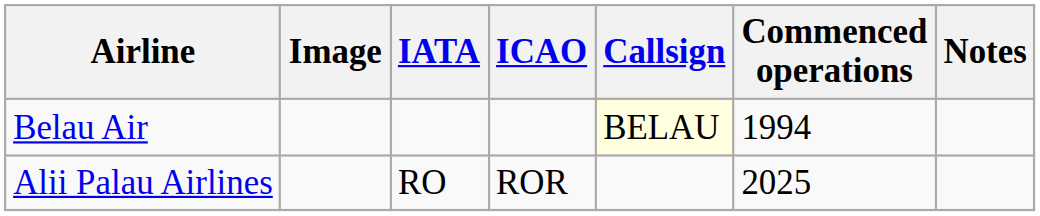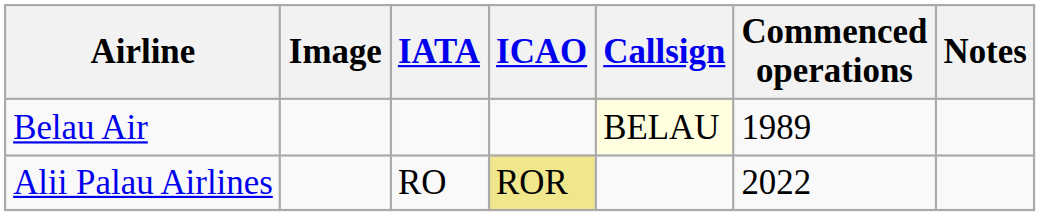Belau Air | Commenced operations: 1994 -> 1989
Alii Palau Airlines | ICAO: no background -> khaki background
Alii Palau Airlines | Commenced operations: 2025 -> 2022
